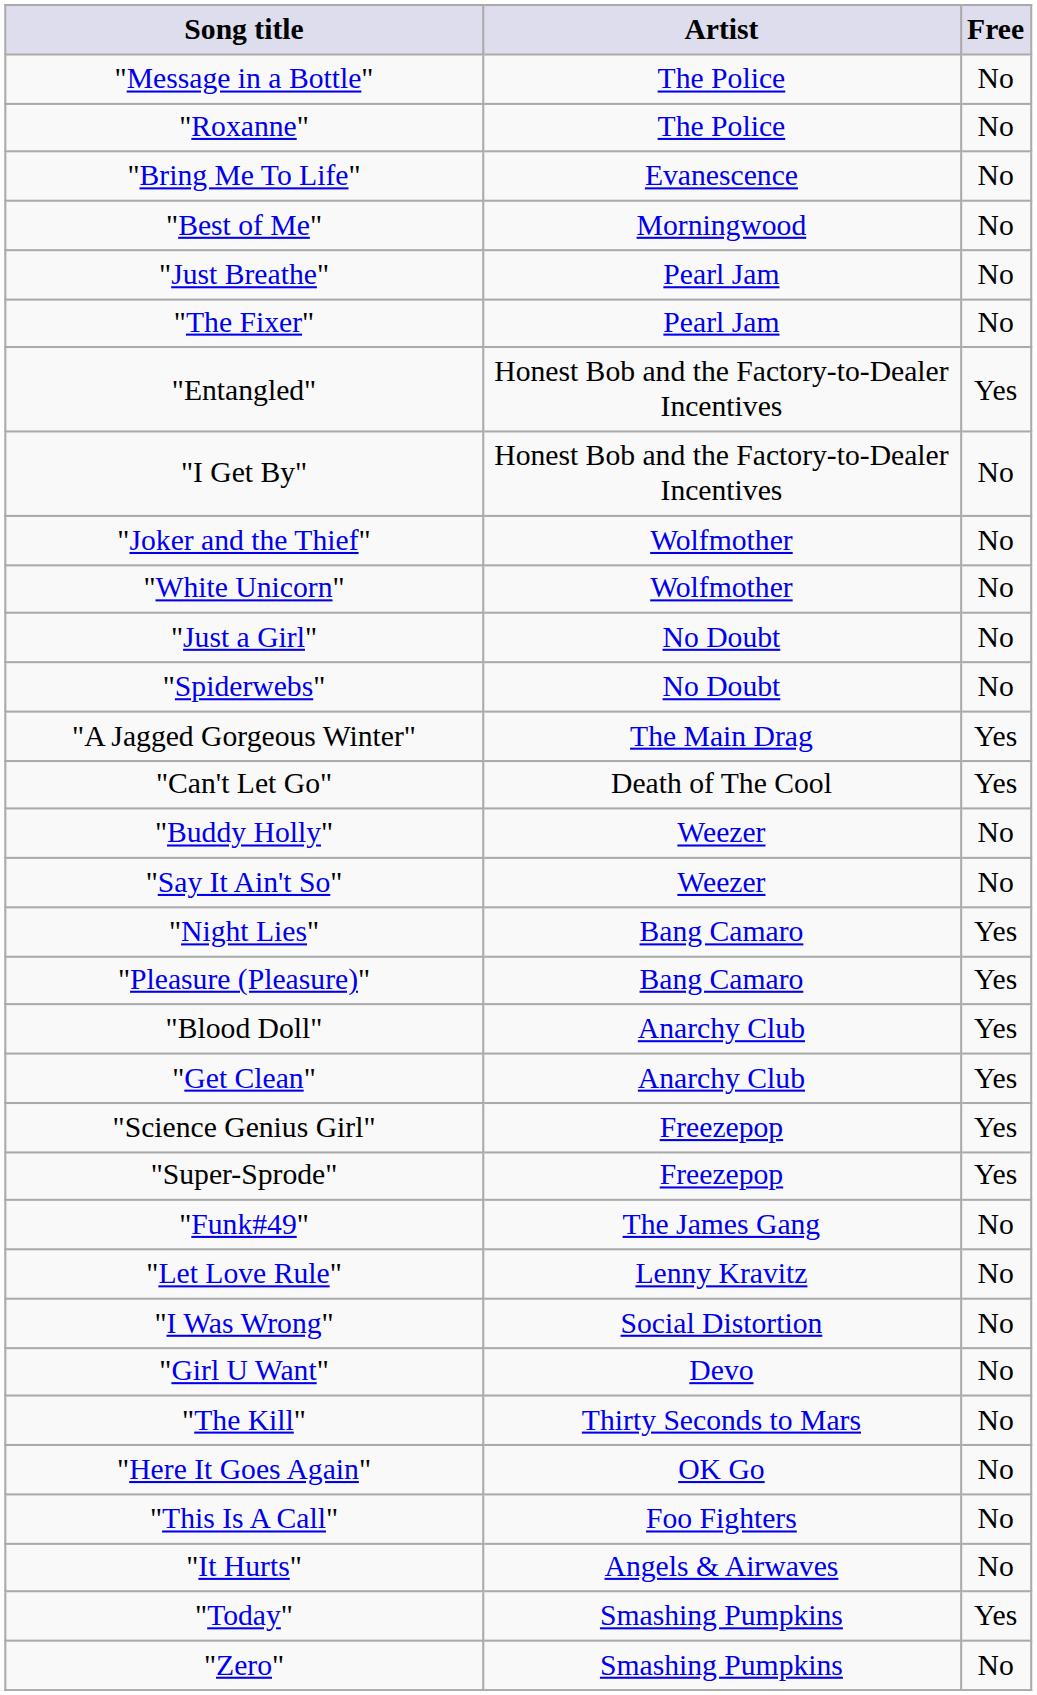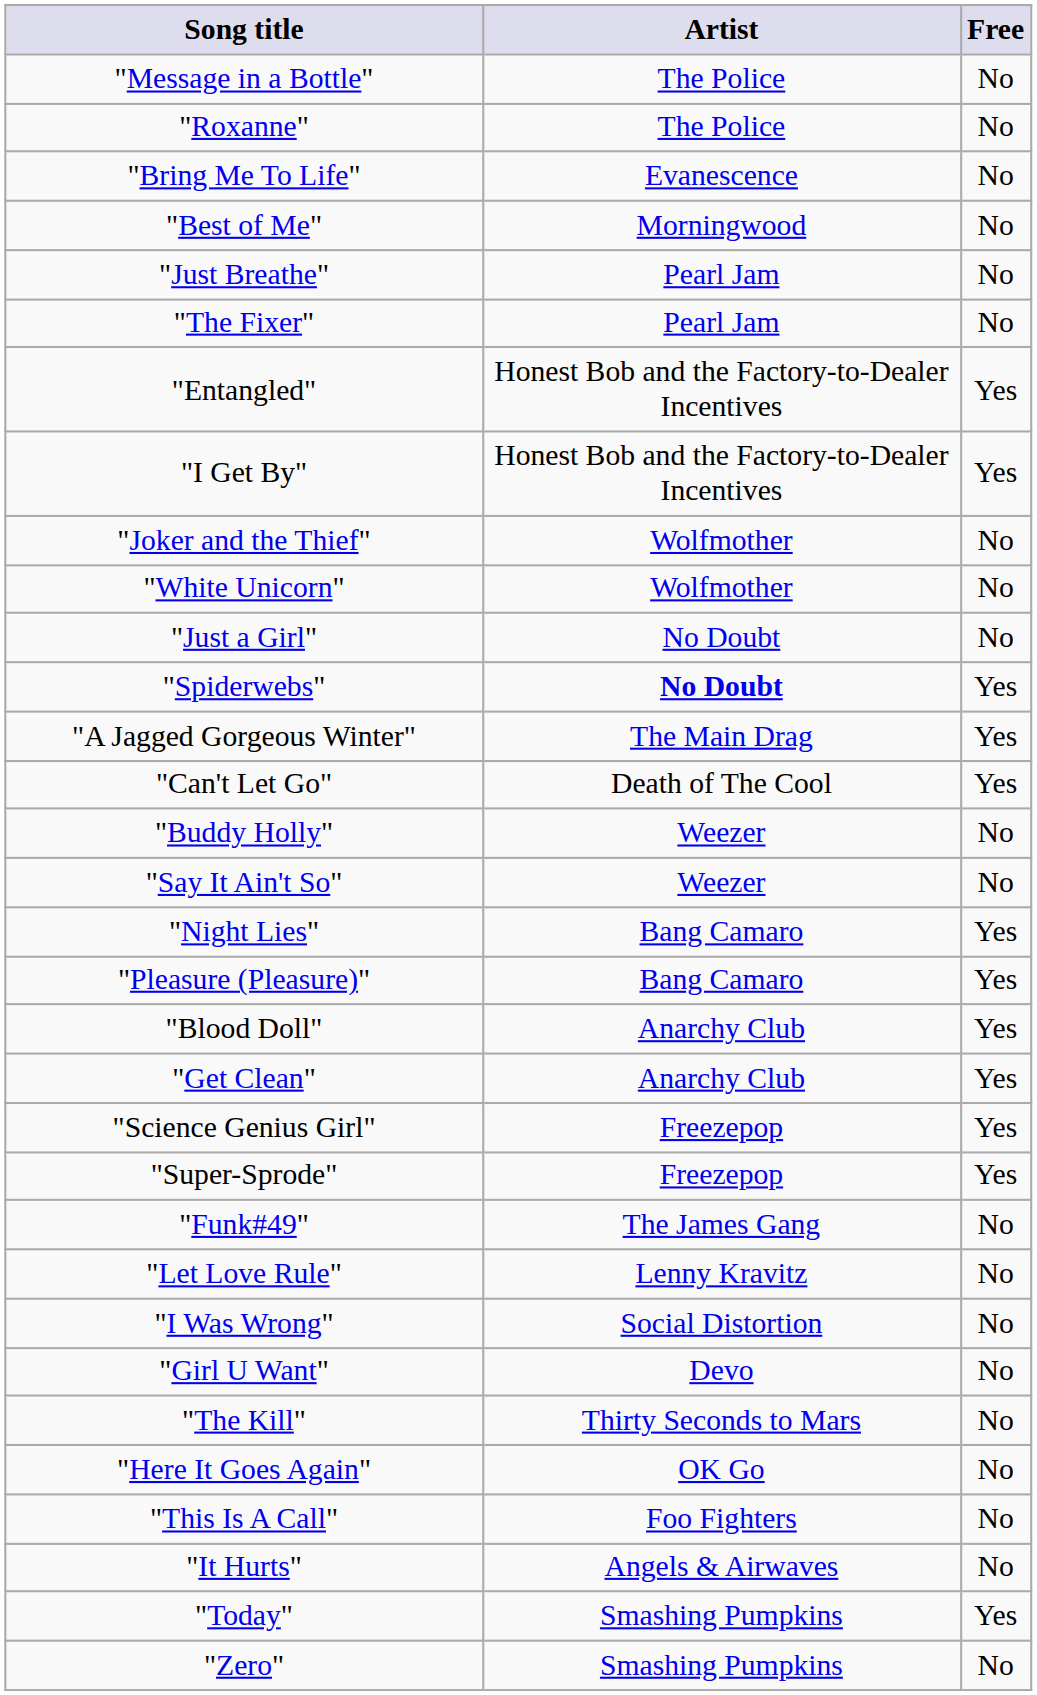"I Get By" | Free: No -> Yes
"Spiderwebs" | Artist: normal -> bold
"Spiderwebs" | Free: No -> Yes
